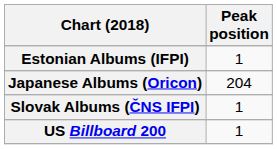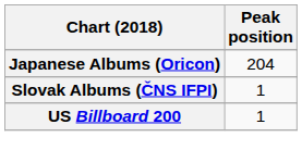- row: Estonian Albums (IFPI) | 1
